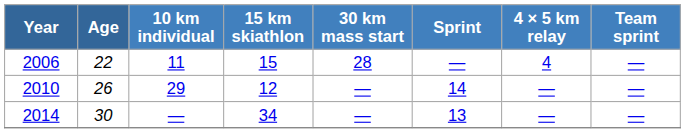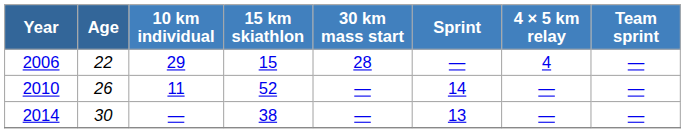2006 | 10 km individual: 11 -> 29
2010 | 10 km individual: 29 -> 11
2010 | 15 km skiathlon: 12 -> 52
2014 | 15 km skiathlon: 34 -> 38
